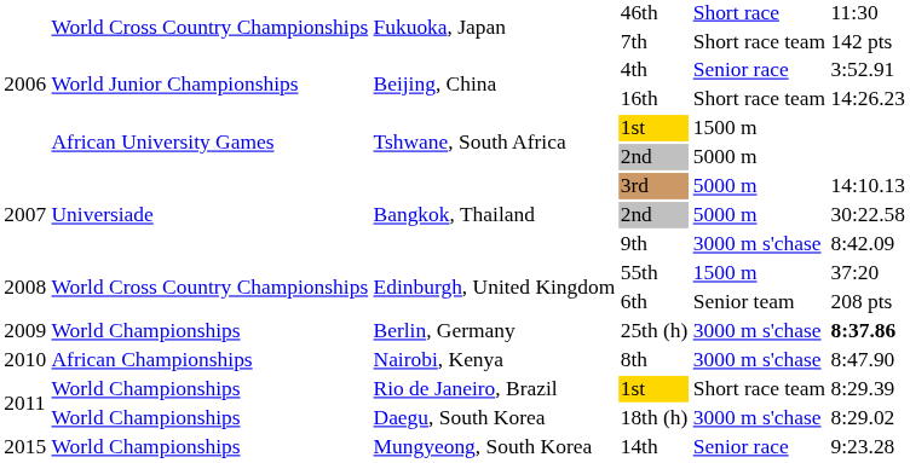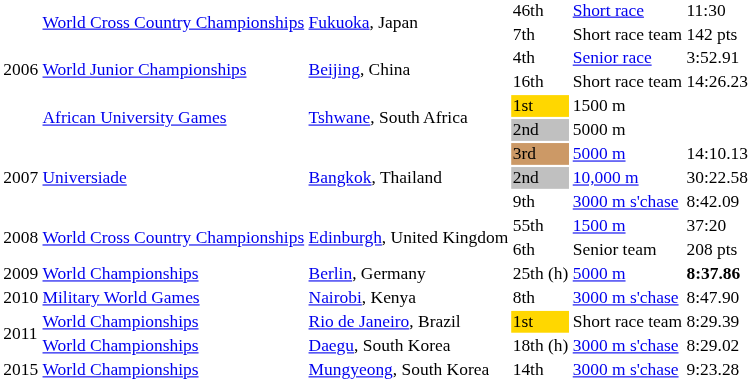Bangkok, Thailand / 2nd | column 5: 5000 m -> 10,000 m
25th (h) | column 5: 3000 m s'chase -> 5000 m
8th | column 2: African Championships -> Military World Games
14th | column 5: Senior race -> 3000 m s'chase
